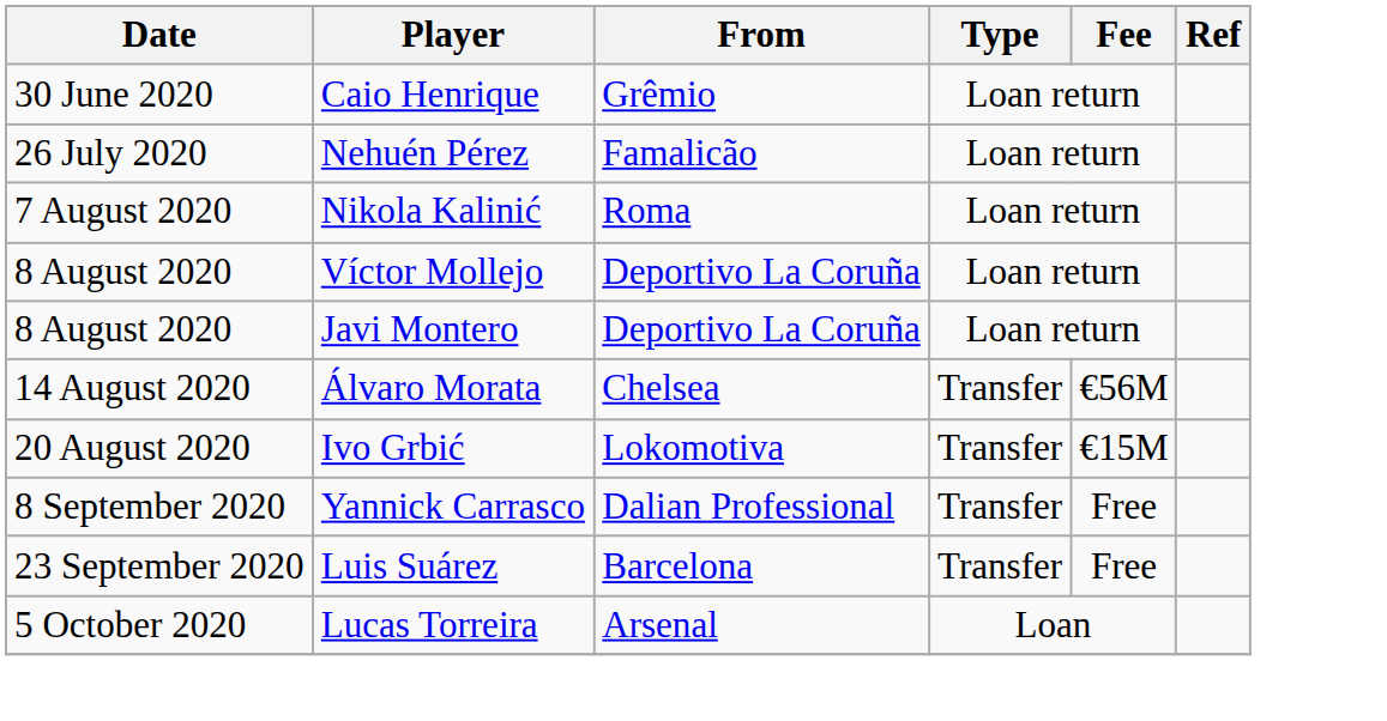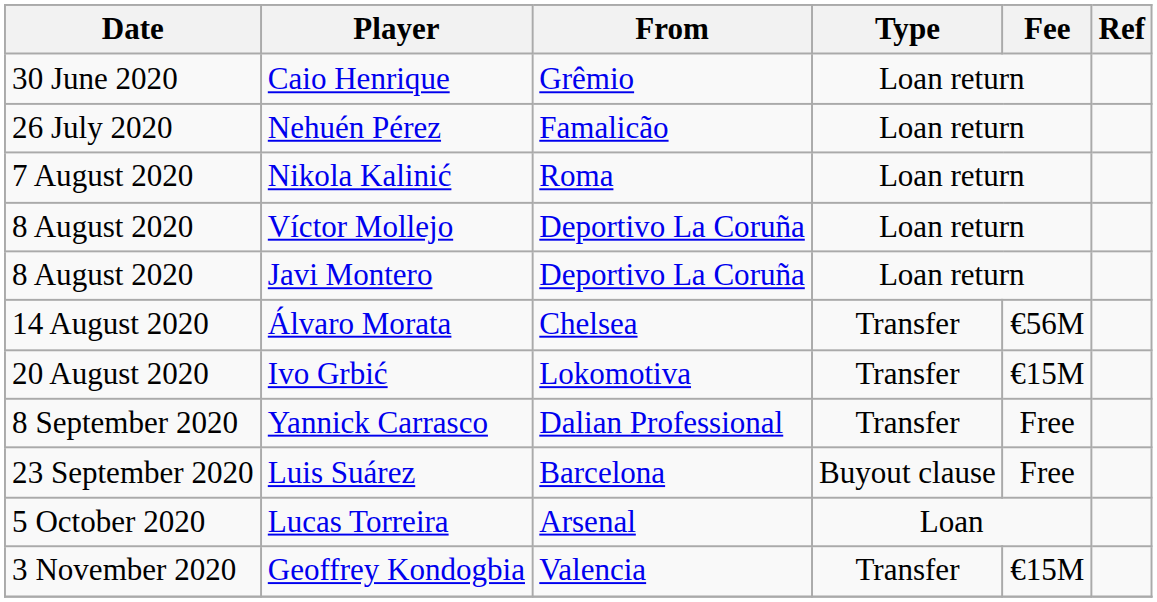Luis Suárez | Type: Transfer -> Buyout clause
+ row: 3 November 2020 | Geoffrey Kondogbia | Valencia | Transfer | €15M
